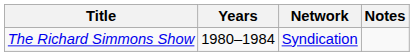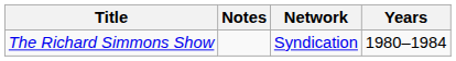columns swapped: Years <-> Notes
